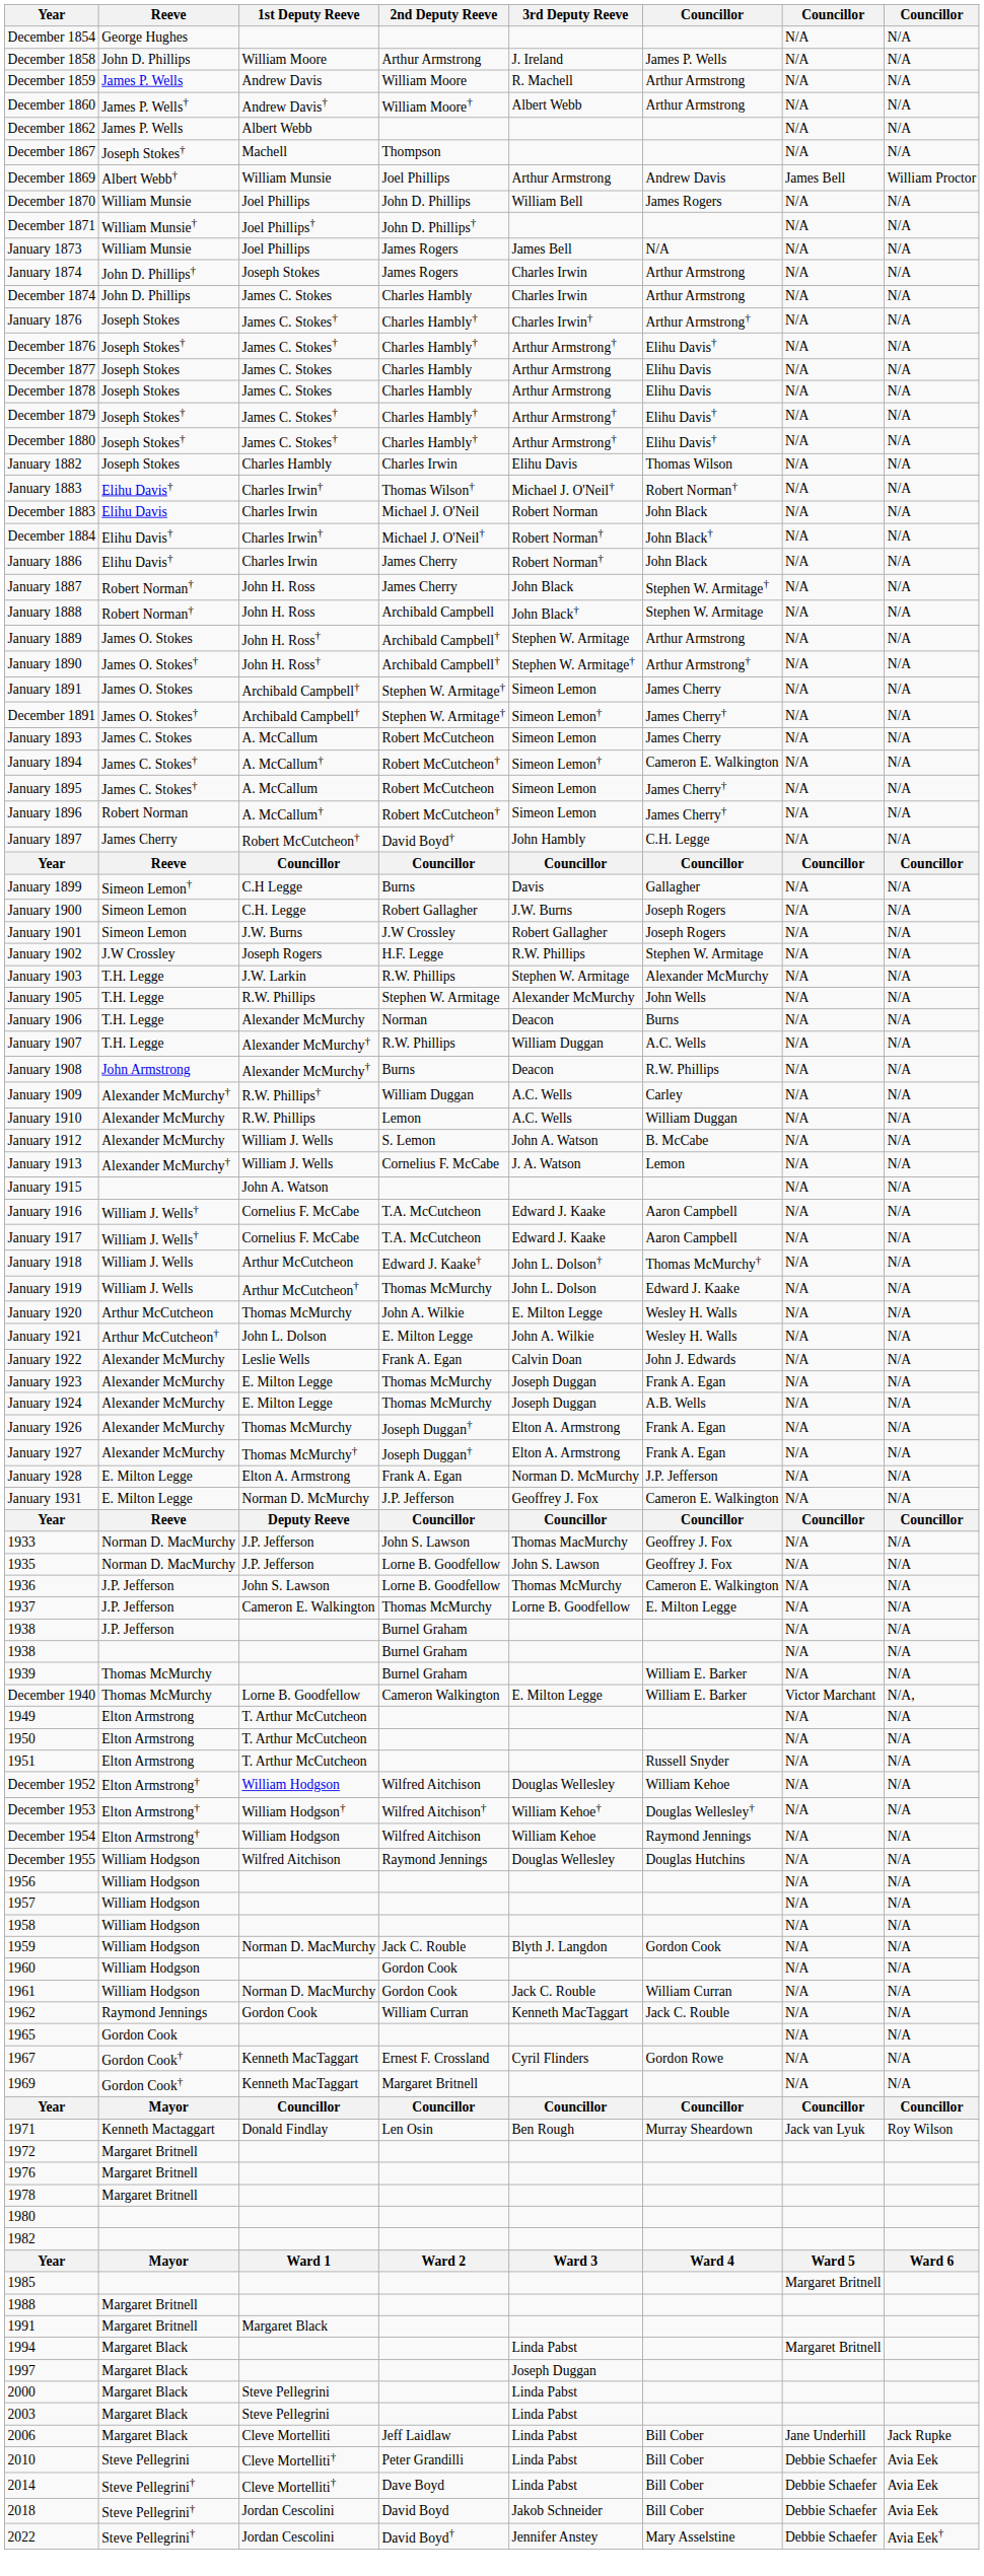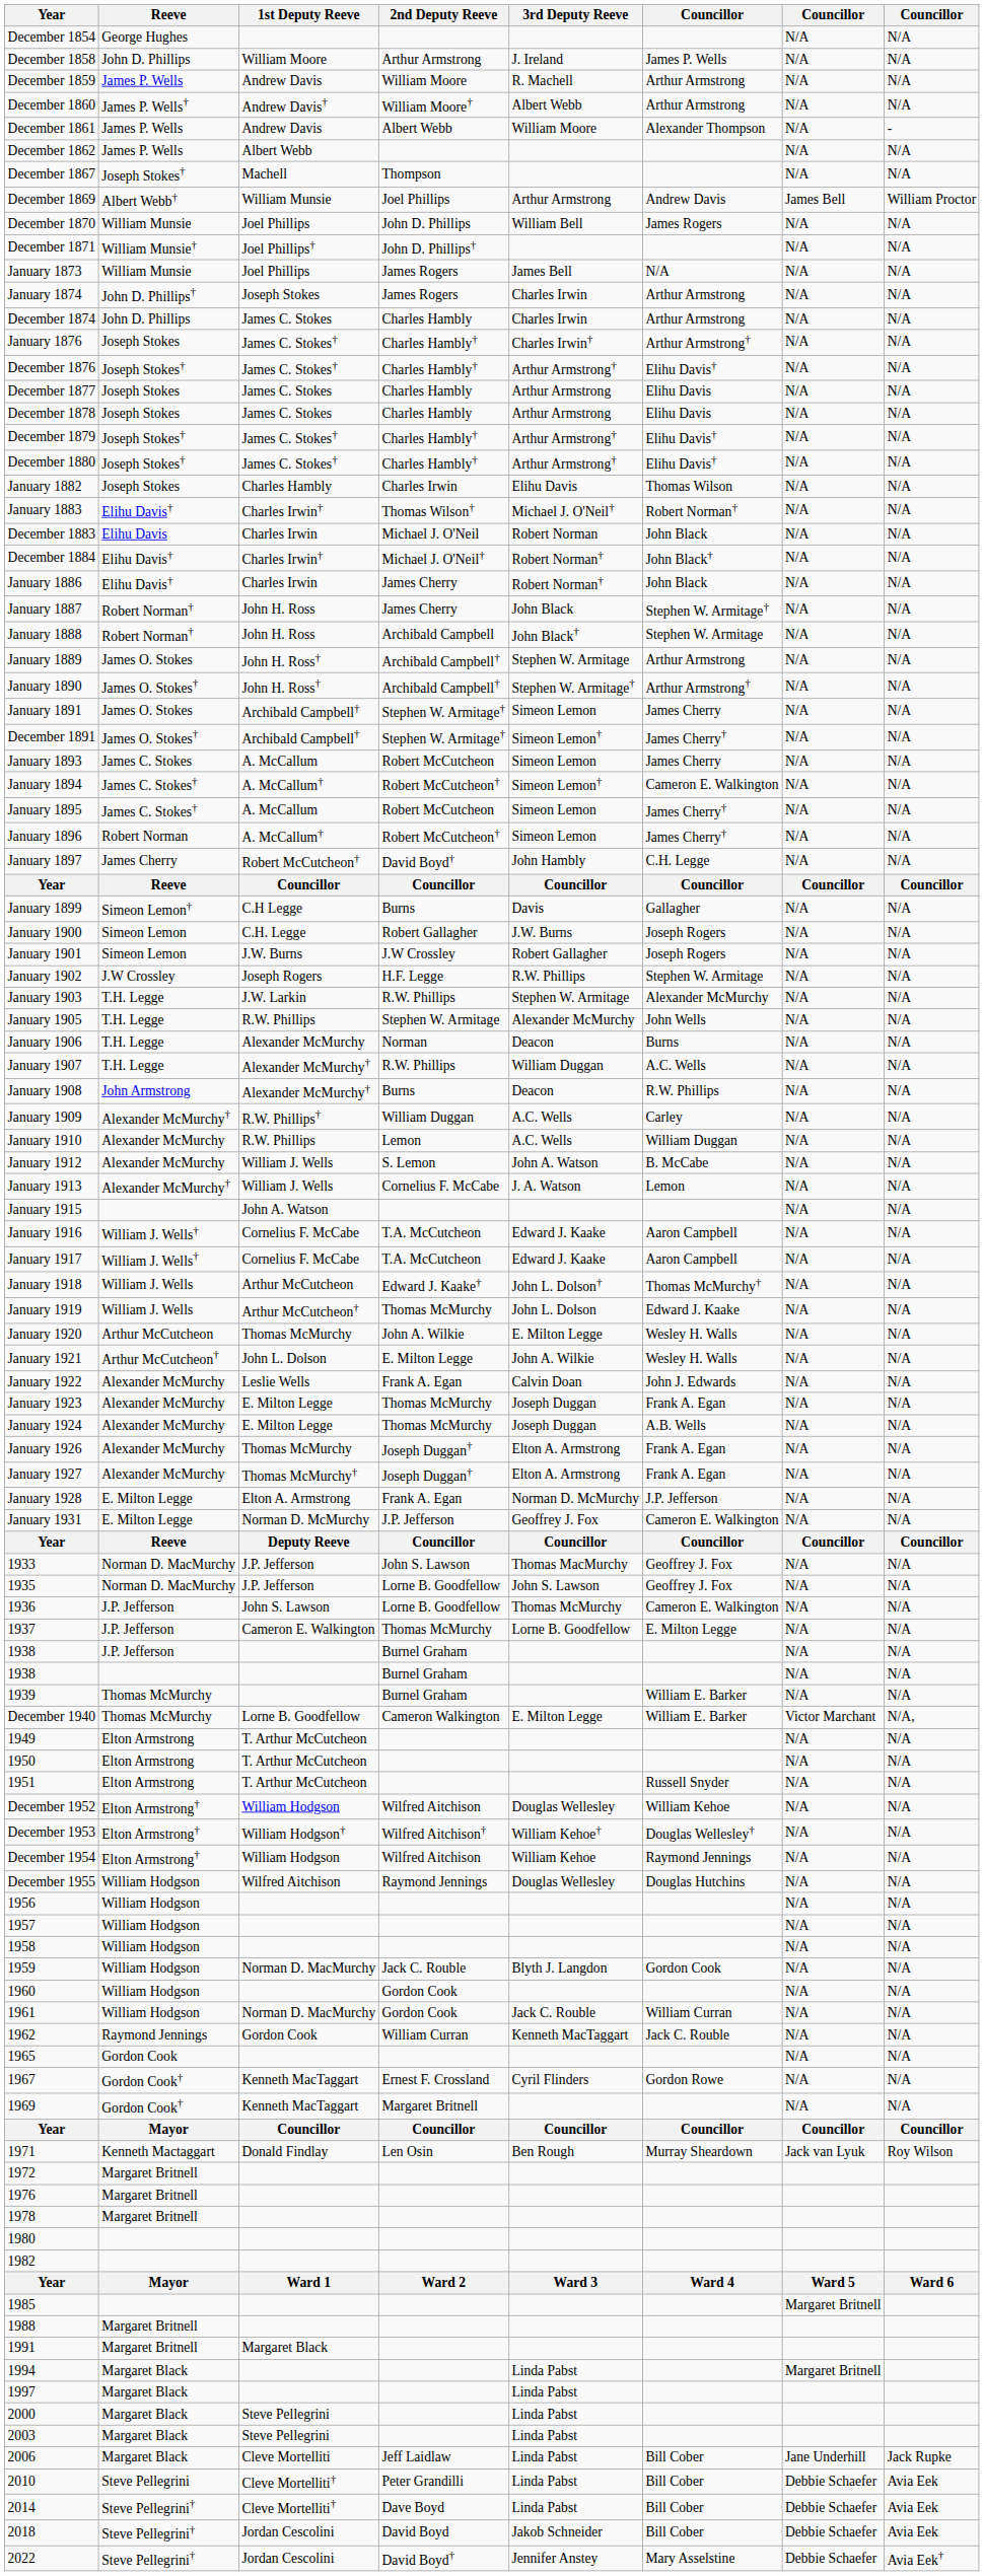+ row: December 1861 | James P. Wells | Andrew Davis | Albert Webb | William Moore | Alexander Thompson | N/A | -
1997 | 3rd Deputy Reeve: Joseph Duggan -> Linda Pabst
